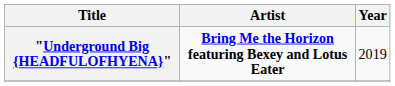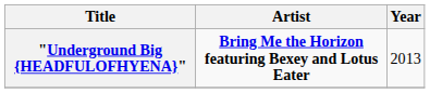"Underground Big {HEADFULOFHYENA}" | Year: 2019 -> 2013
